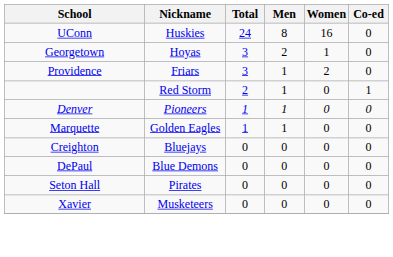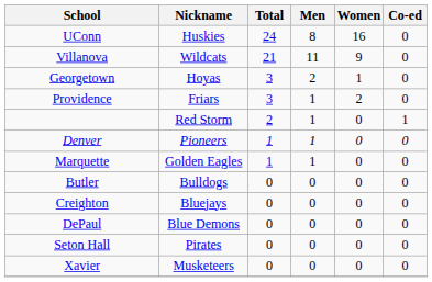+ row: Villanova | Wildcats | 21 | 11 | 9 | 0
+ row: Butler | Bulldogs | 0 | 0 | 0 | 0
